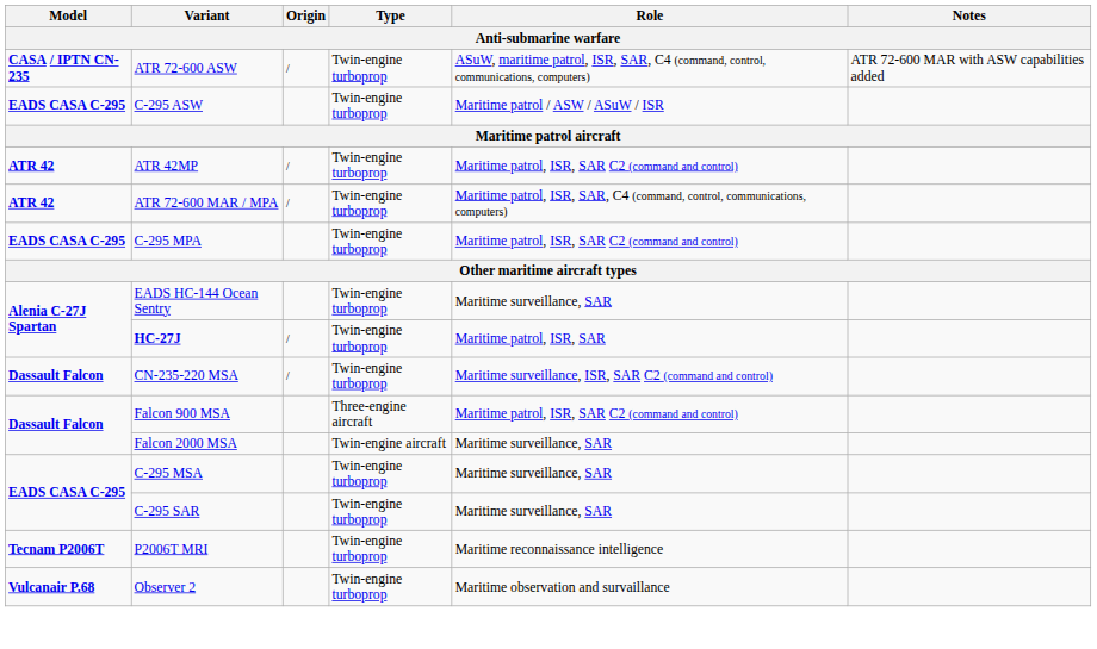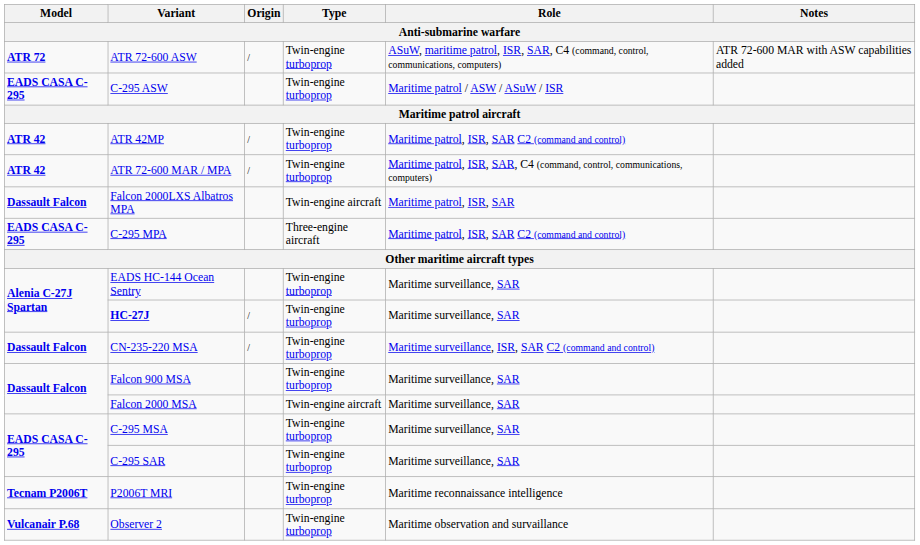ATR 72-600 ASW | Model: CASA / IPTN CN-235 -> ATR 72
+ row: Dassault Falcon | Falcon 2000LXS Albatros MPA | Twin-engine aircraft | Maritime patrol, ISR, SAR
C-295 MPA | Type: Twin-engine turboprop -> Three-engine aircraft
HC-27J | Role: Maritime patrol, ISR, SAR -> Maritime surveillance, SAR
Falcon 900 MSA | Type: Three-engine aircraft -> Twin-engine turboprop
Falcon 900 MSA | Role: Maritime patrol, ISR, SAR C2 (command and control) -> Maritime surveillance, SAR
